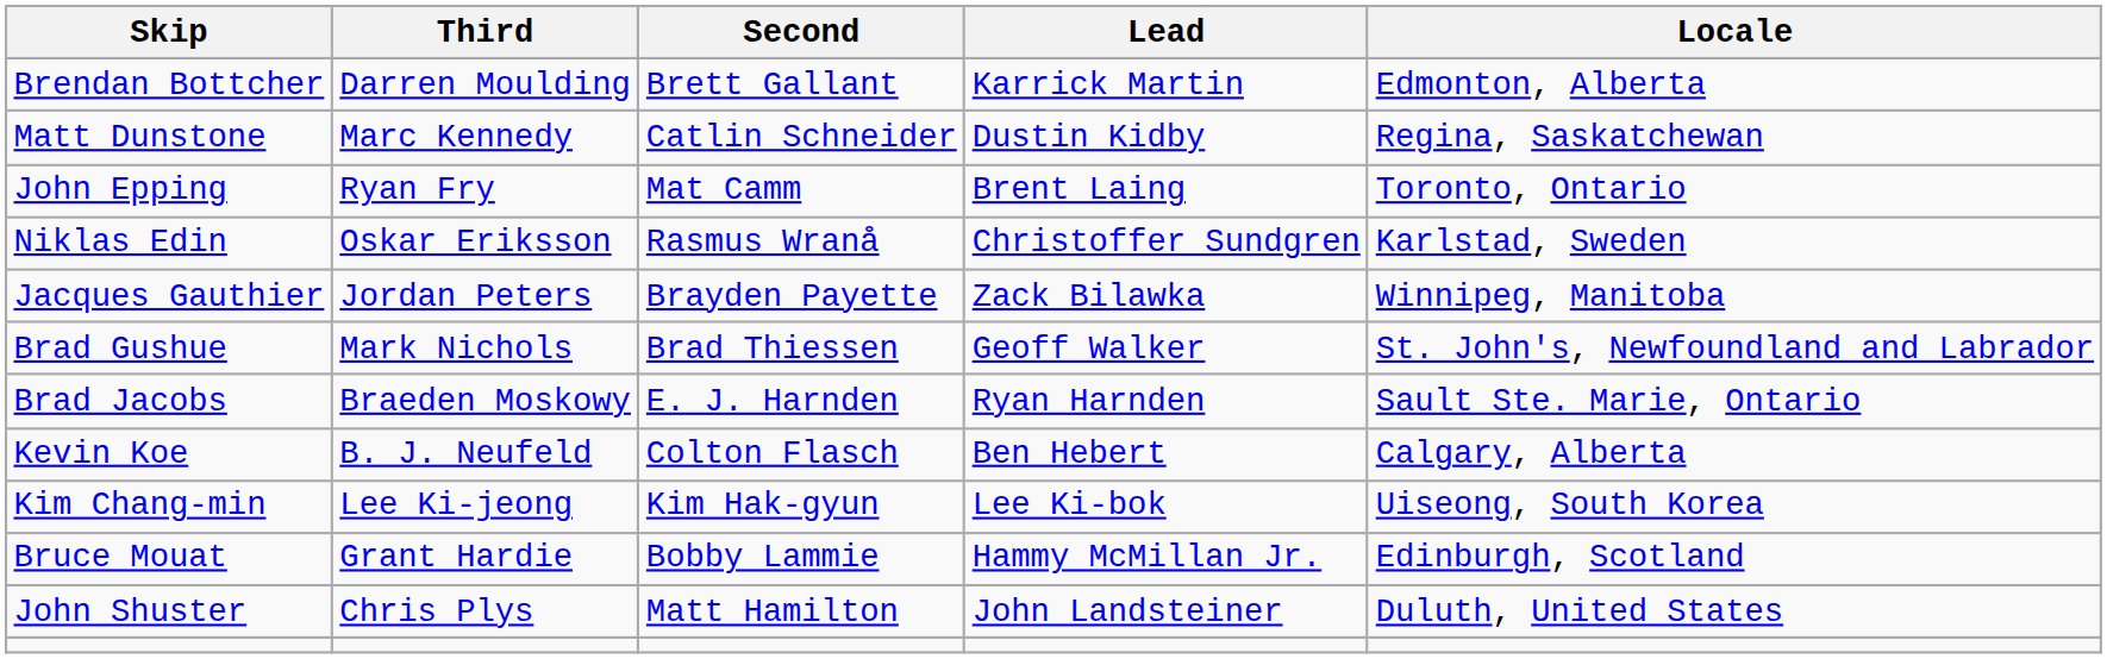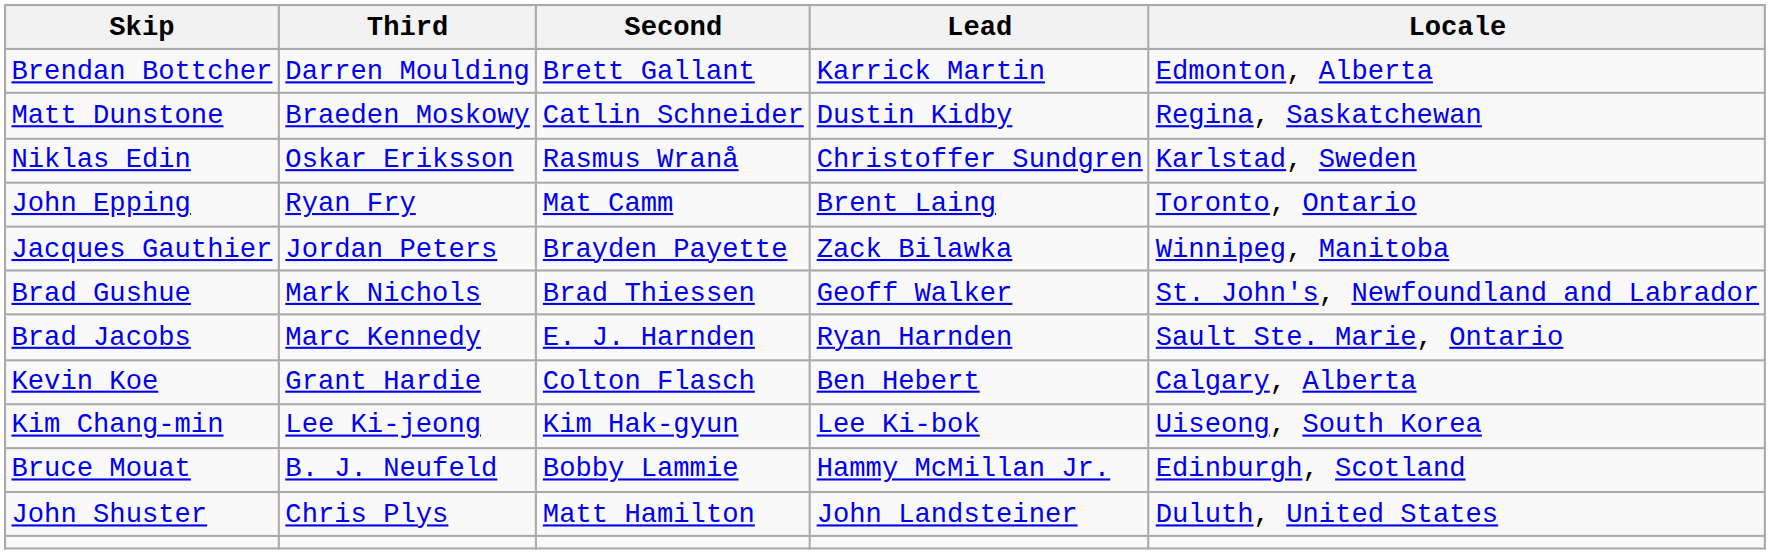Matt Dunstone | Third: Marc Kennedy -> Braeden Moskowy
rows swapped: Niklas Edin <-> John Epping
Brad Jacobs | Third: Braeden Moskowy -> Marc Kennedy
Kevin Koe | Third: B. J. Neufeld -> Grant Hardie
Bruce Mouat | Third: Grant Hardie -> B. J. Neufeld
